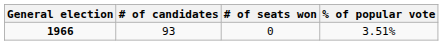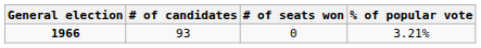1966 | % of popular vote: 3.51% -> 3.21%
